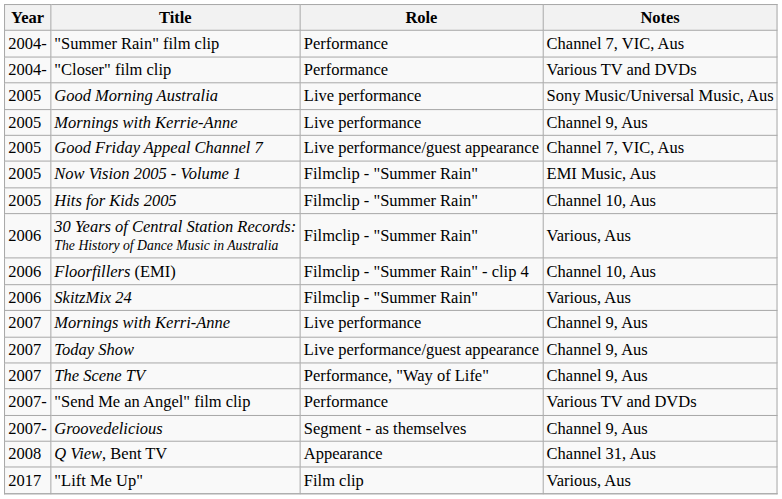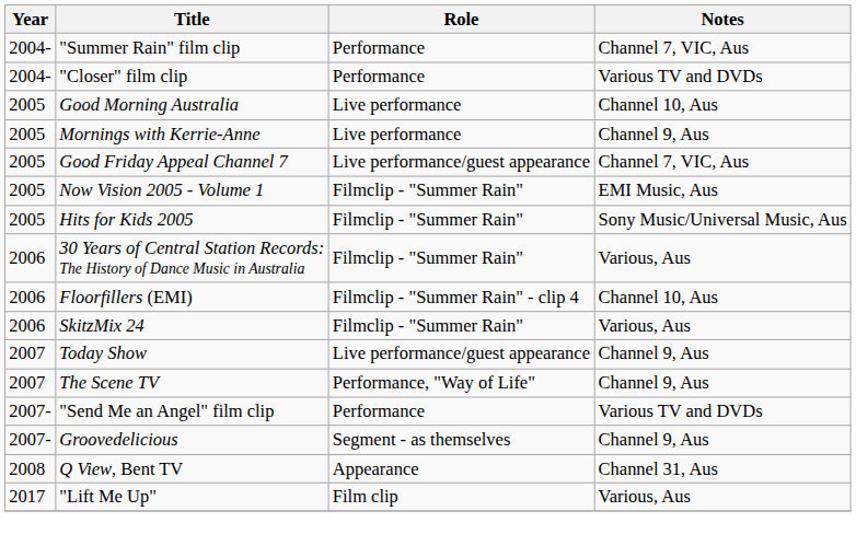Good Morning Australia | Notes: Sony Music/Universal Music, Aus -> Channel 10, Aus
Hits for Kids 2005 | Notes: Channel 10, Aus -> Sony Music/Universal Music, Aus
- row: 2007 | Mornings with Kerri-Anne | Live performance | Channel 9, Aus
